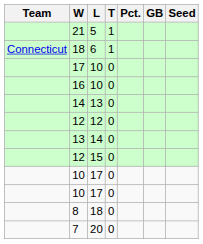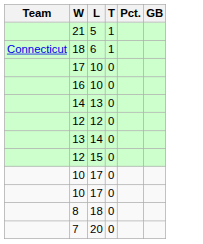- column: Seed
